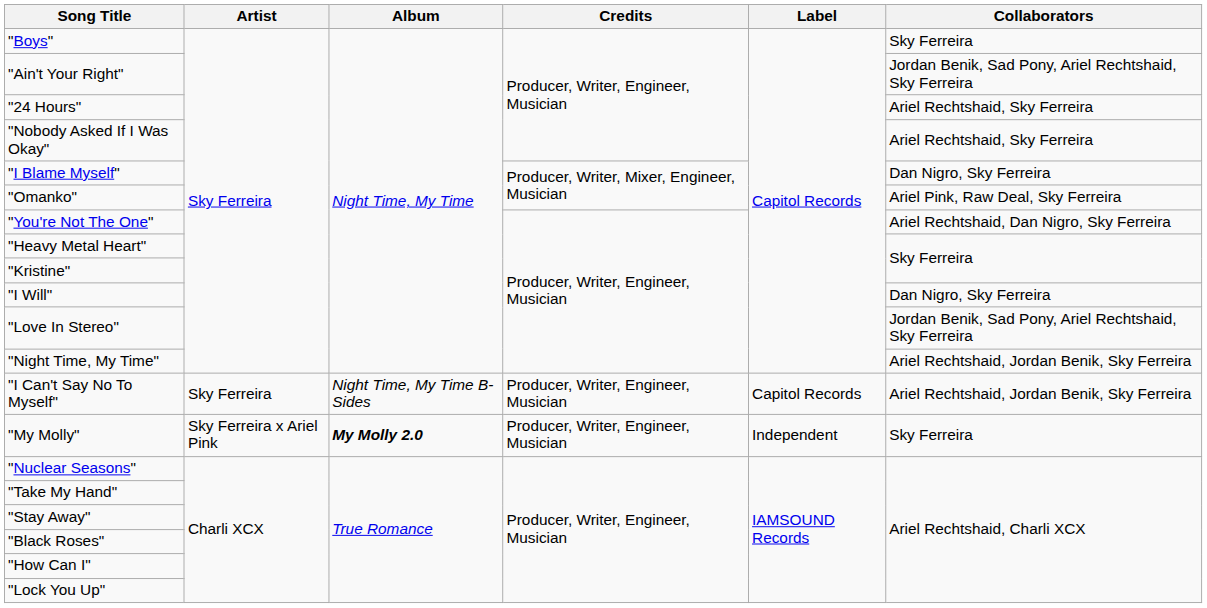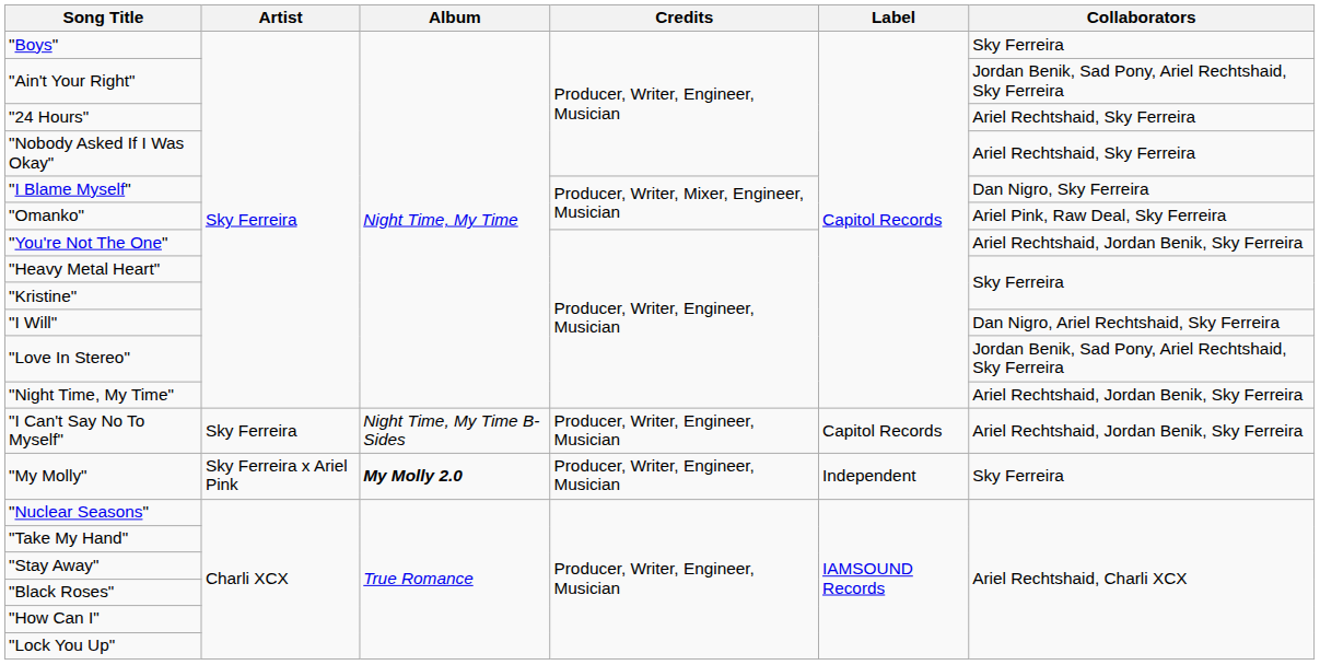"You're Not The One" | Collaborators: Ariel Rechtshaid, Dan Nigro, Sky Ferreira -> Ariel Rechtshaid, Jordan Benik, Sky Ferreira
"I Will" | Collaborators: Dan Nigro, Sky Ferreira -> Dan Nigro, Ariel Rechtshaid, Sky Ferreira
